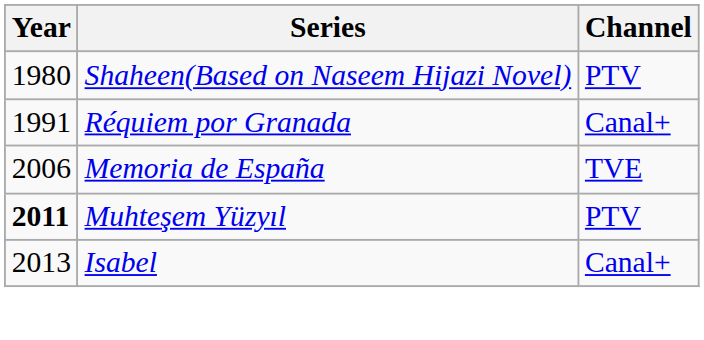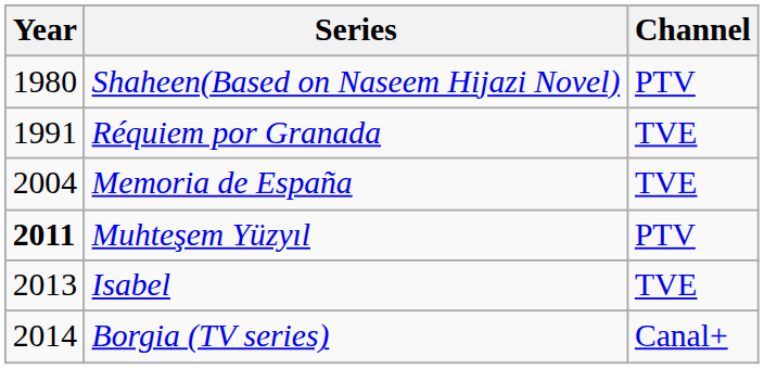Réquiem por Granada | Channel: Canal+ -> TVE
Memoria de España | Year: 2006 -> 2004
Isabel | Channel: Canal+ -> TVE
+ row: 2014 | Borgia (TV series) | Canal+
